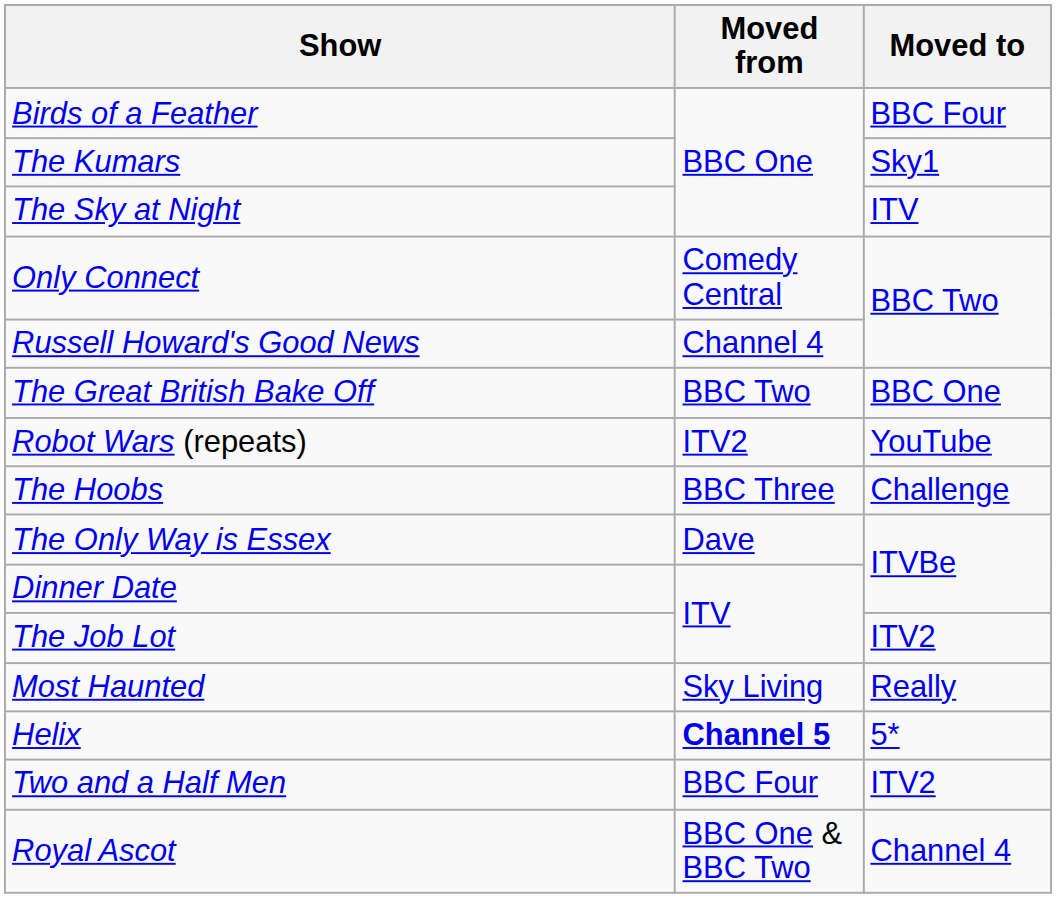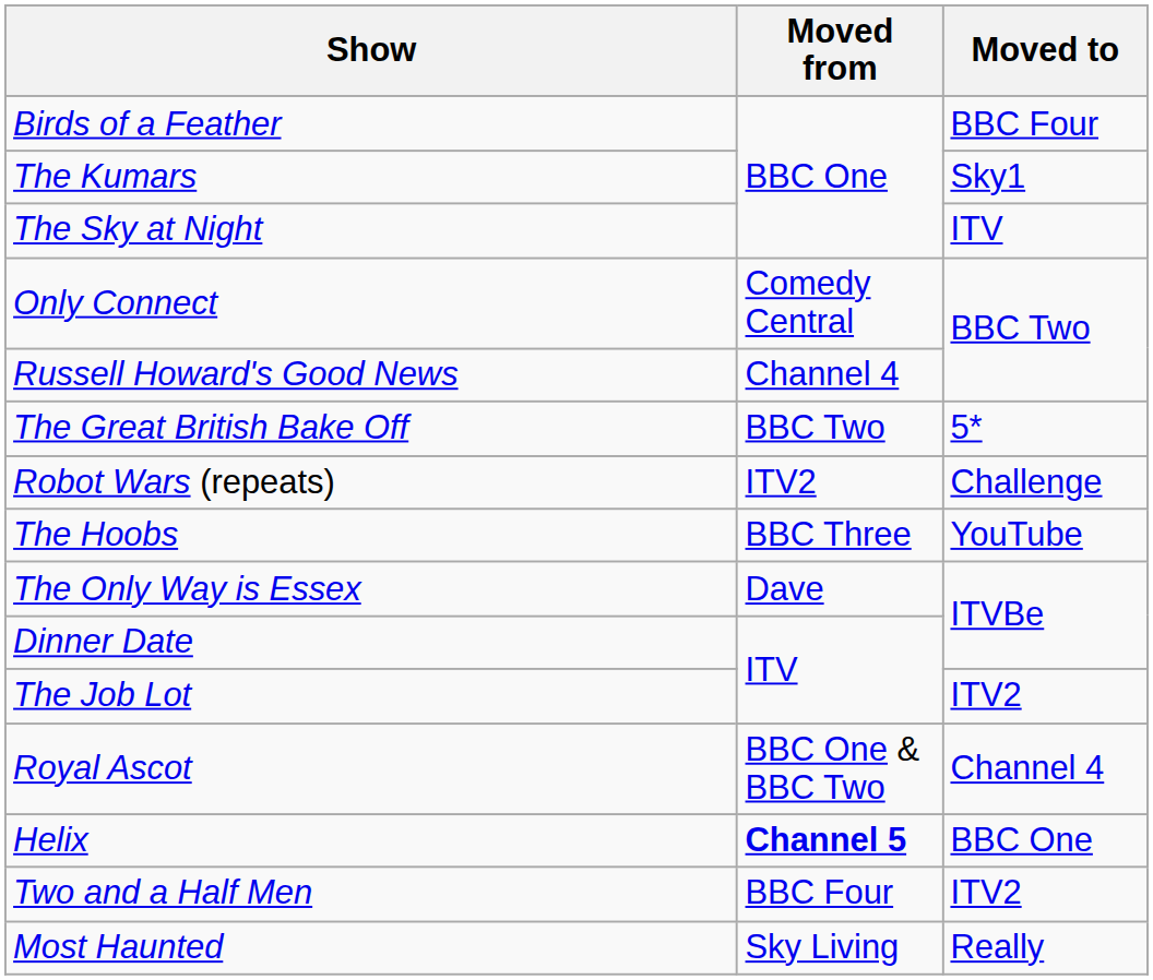The Great British Bake Off | Moved to: BBC One -> 5*
Robot Wars (repeats) | Moved to: YouTube -> Challenge
The Hoobs | Moved to: Challenge -> YouTube
rows swapped: Royal Ascot <-> Most Haunted
Helix | Moved to: 5* -> BBC One
